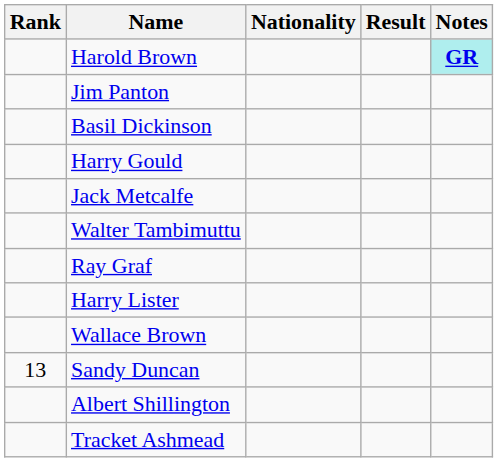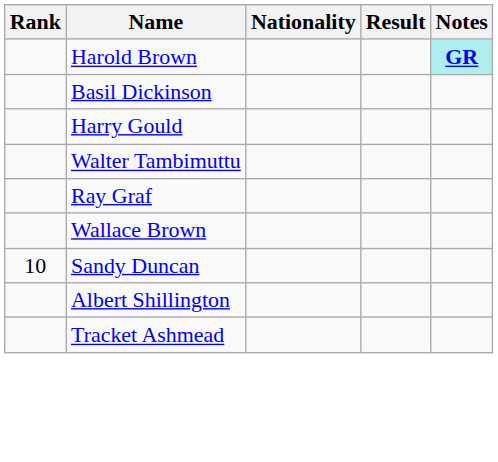- row: Jim Panton
- row: Jack Metcalfe
- row: Harry Lister
Sandy Duncan | Rank: 13 -> 10
